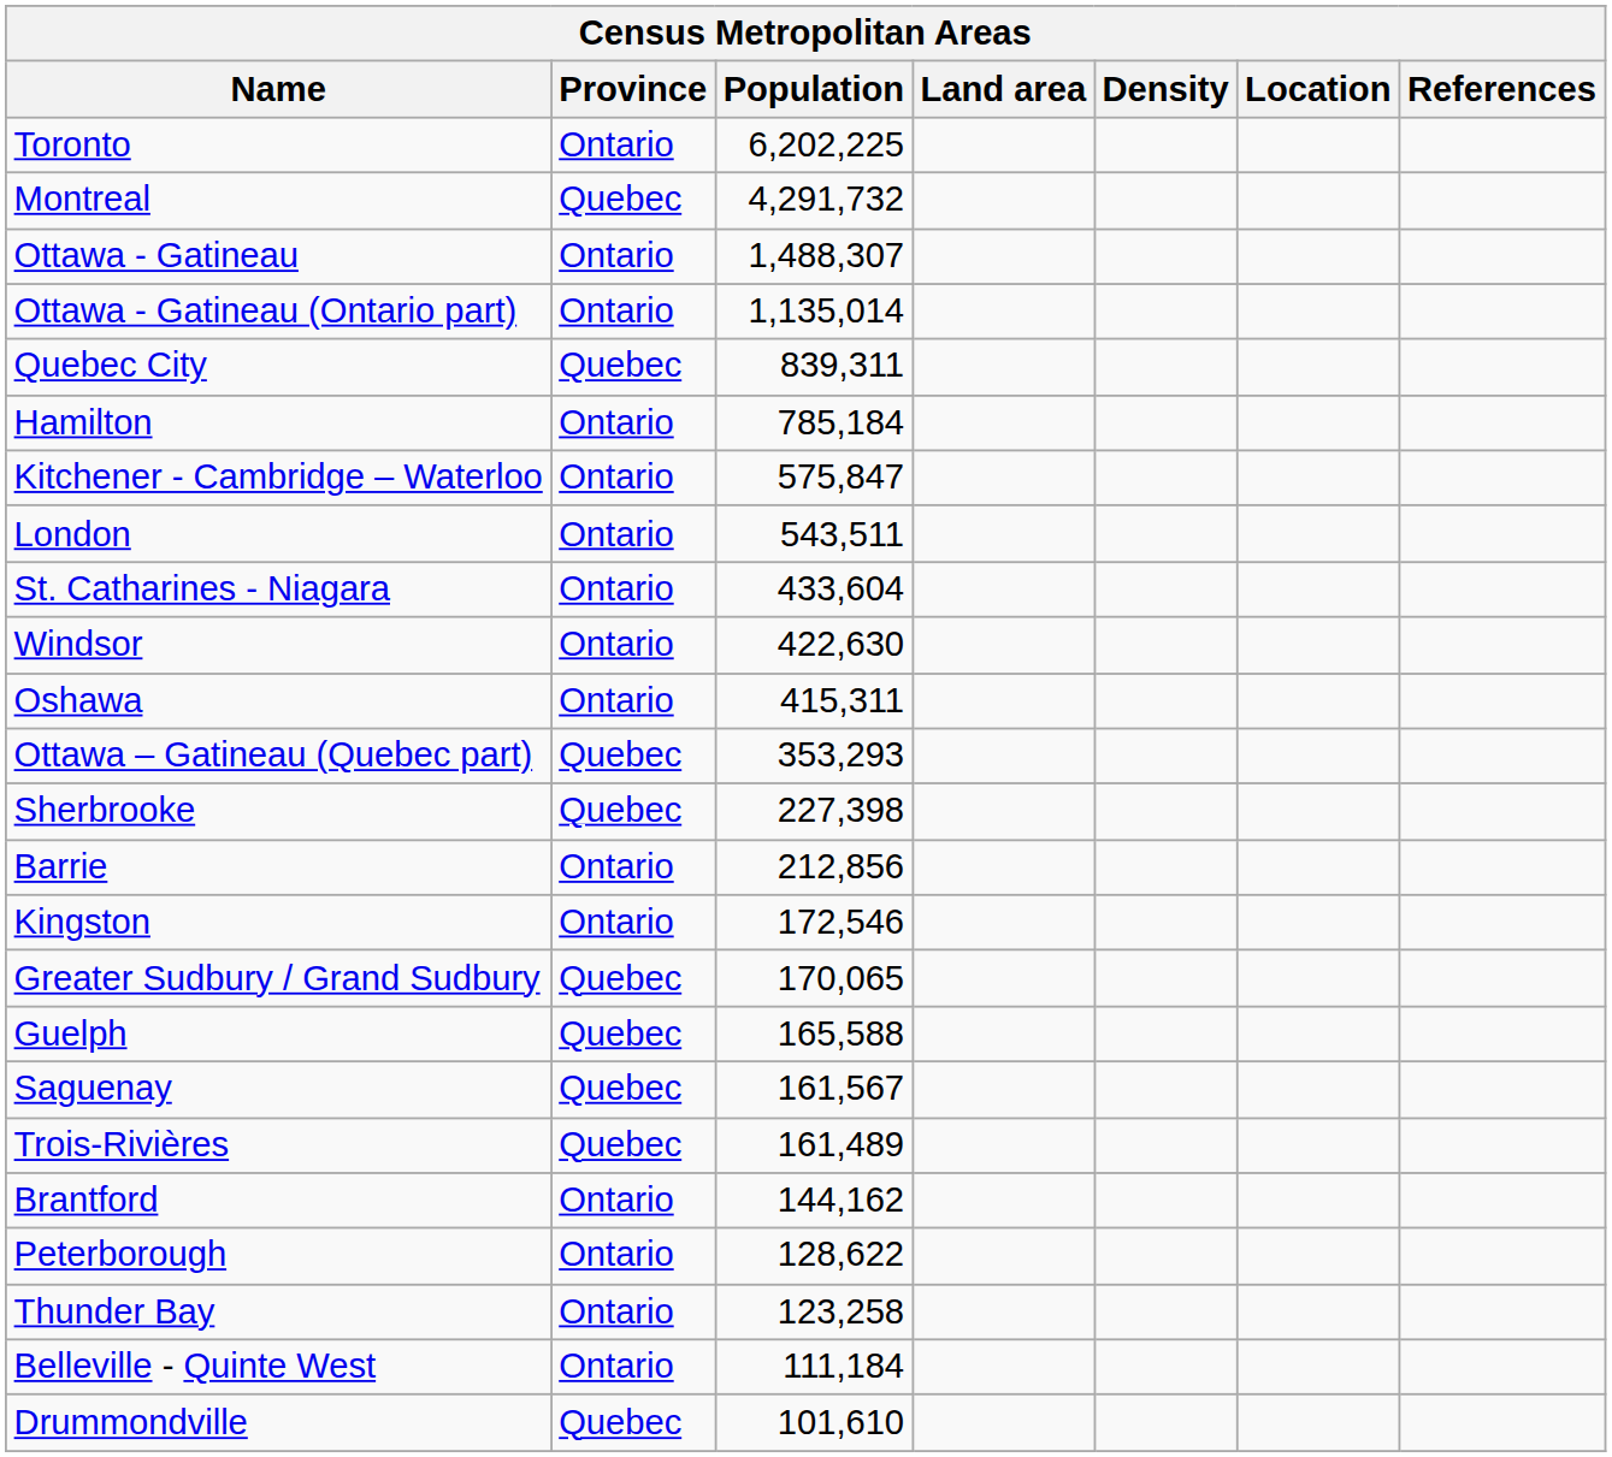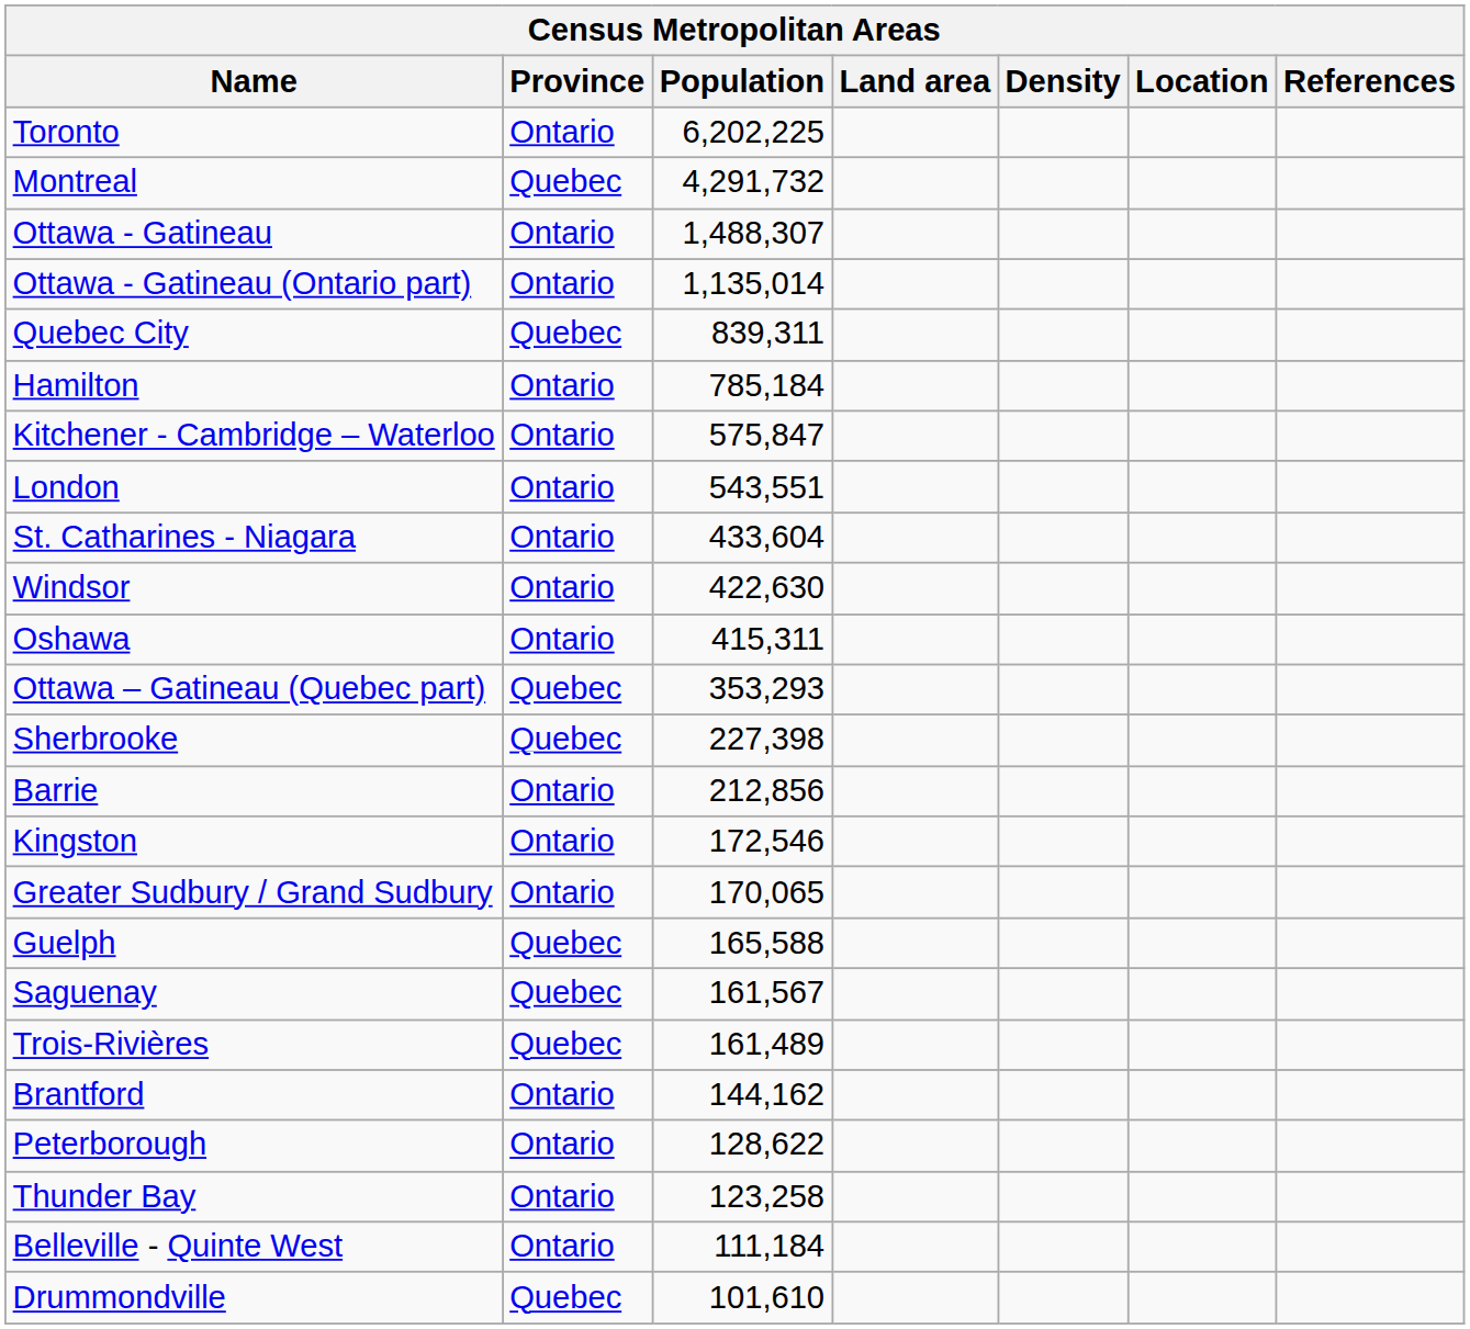London | Population: 543,511 -> 543,551
Greater Sudbury / Grand Sudbury | Province: Quebec -> Ontario
